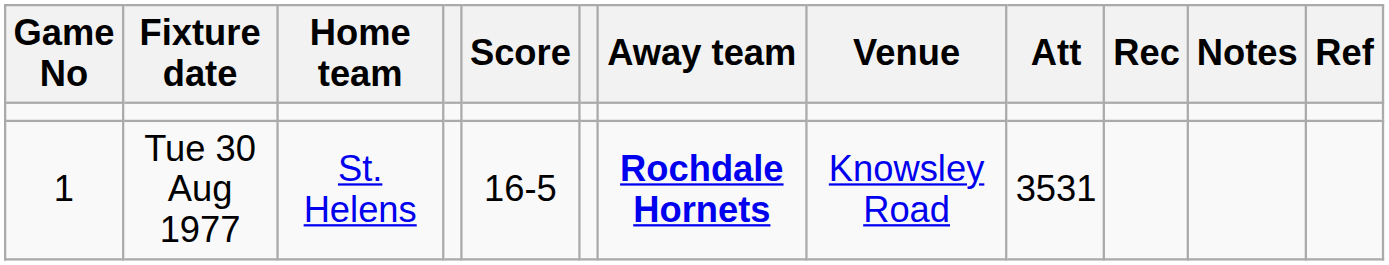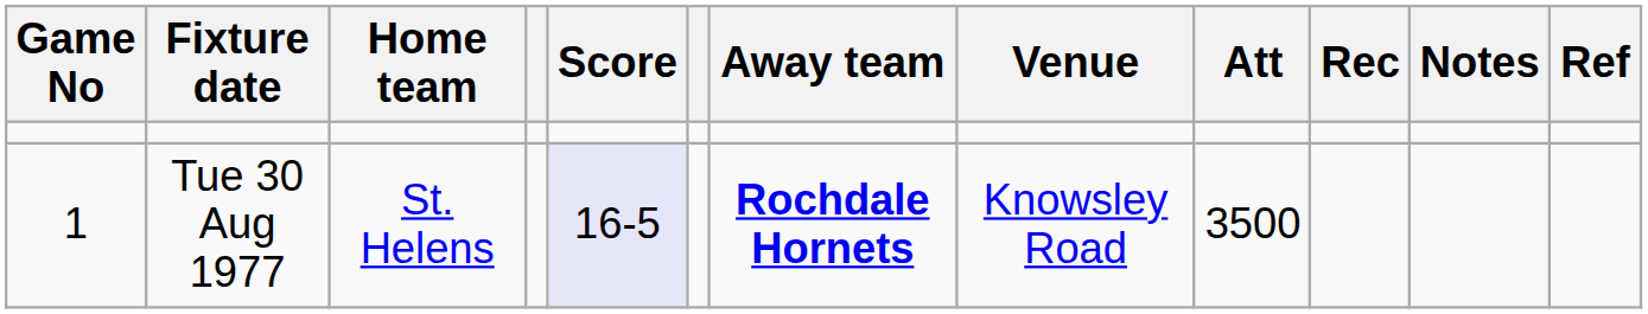Tue 30 Aug 1977 | Score: no background -> lavender background
Tue 30 Aug 1977 | Att: 3531 -> 3500
